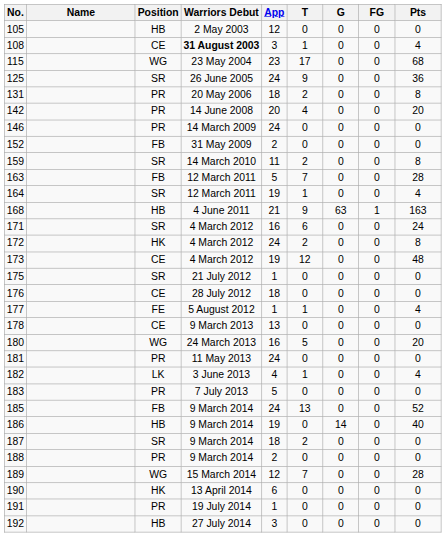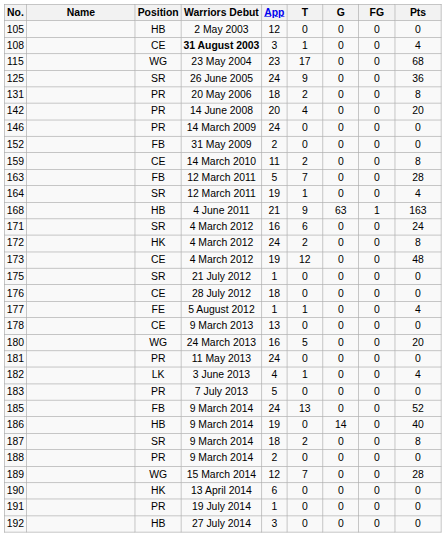159 | Position: SR -> CE
187 | Pts: 0 -> 8
